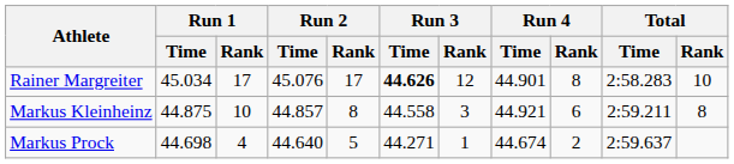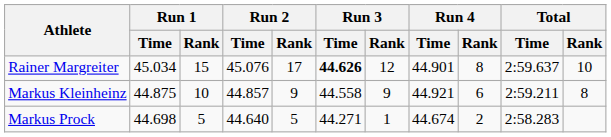Rainer Margreiter | Run 1 / Rank: 17 -> 15
Rainer Margreiter | Total / Time: 2:58.283 -> 2:59.637
Markus Kleinheinz | Run 2 / Rank: 8 -> 9
Markus Kleinheinz | Run 3 / Rank: 3 -> 9
Markus Prock | Run 1 / Rank: 4 -> 5
Markus Prock | Total / Time: 2:59.637 -> 2:58.283
